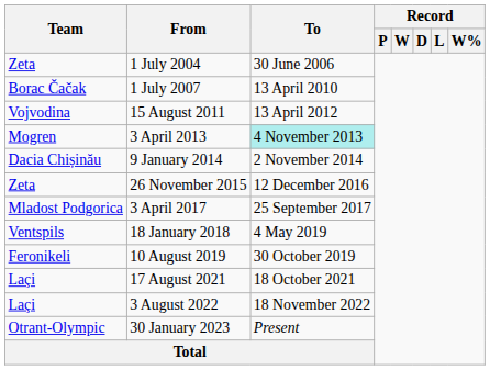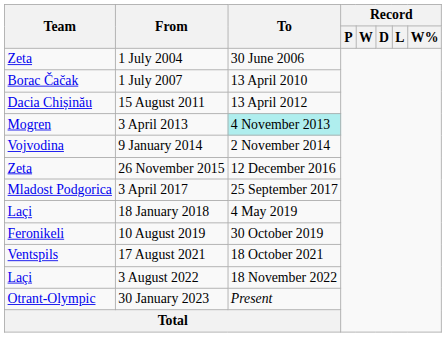15 August 2011 | Team: Vojvodina -> Dacia Chișinău
9 January 2014 | Team: Dacia Chișinău -> Vojvodina
18 January 2018 | Team: Ventspils -> Laçi
17 August 2021 | Team: Laçi -> Ventspils
